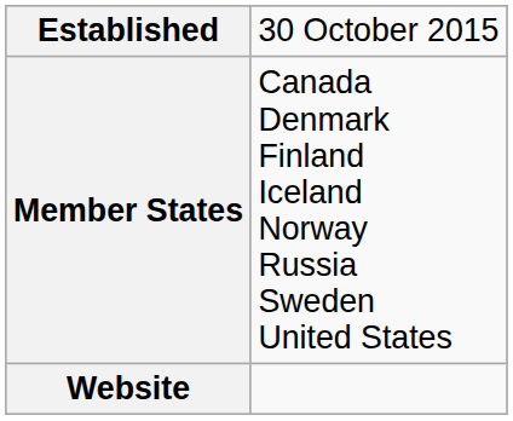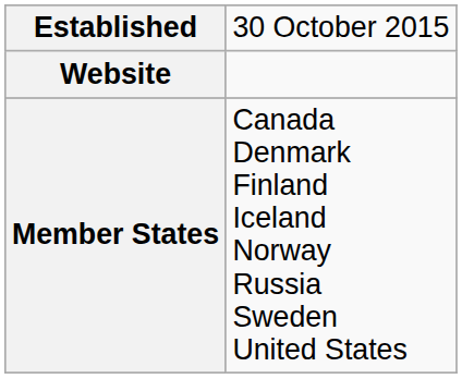rows swapped: Member States <-> Website
